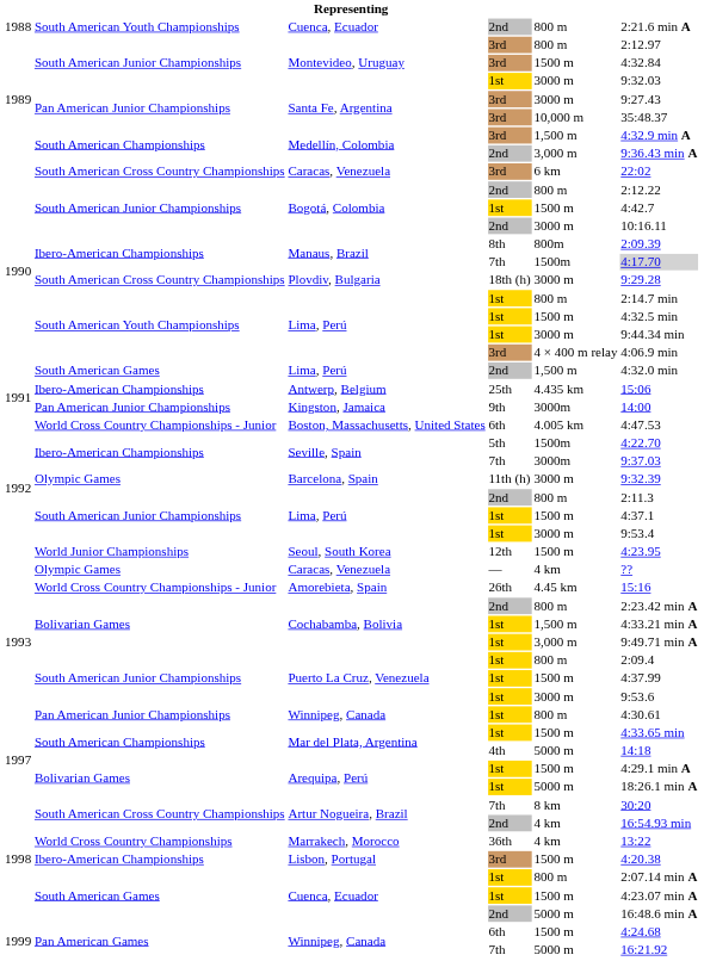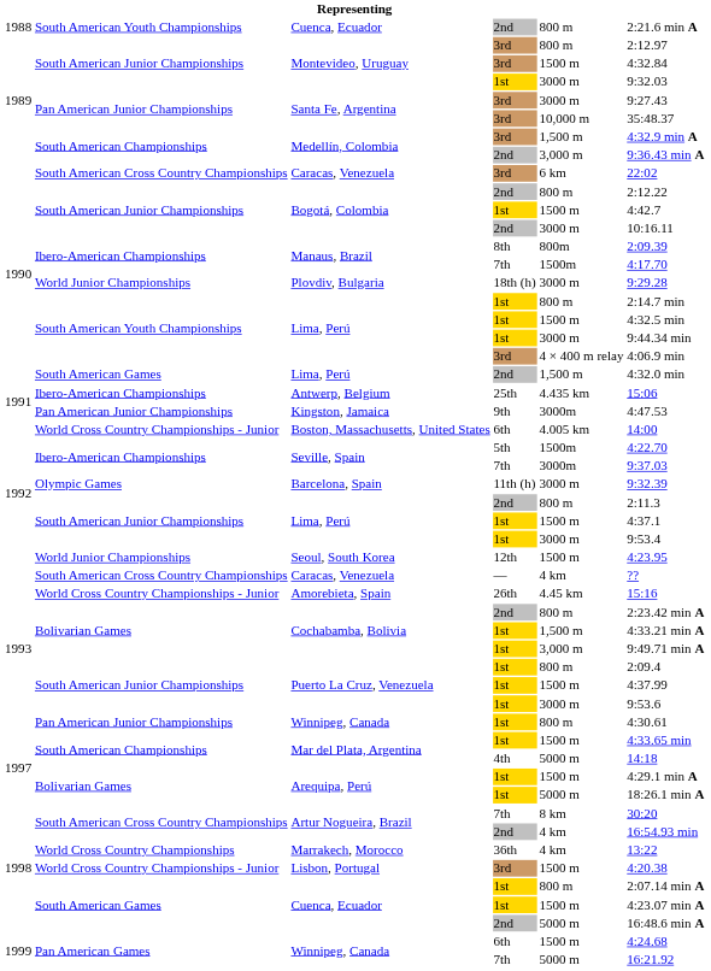Manaus, Brazil / 7th | column 6: lightgrey background -> no background
Plovdiv, Bulgaria | column 2: South American Cross Country Championships -> World Junior Championships
Kingston, Jamaica | column 6: 14:00 -> 4:47.53
Boston, Massachusetts, United States | column 6: 4:47.53 -> 14:00
Caracas, Venezuela / — | column 2: Olympic Games -> South American Cross Country Championships
Lisbon, Portugal | column 2: Ibero-American Championships -> World Cross Country Championships - Junior
